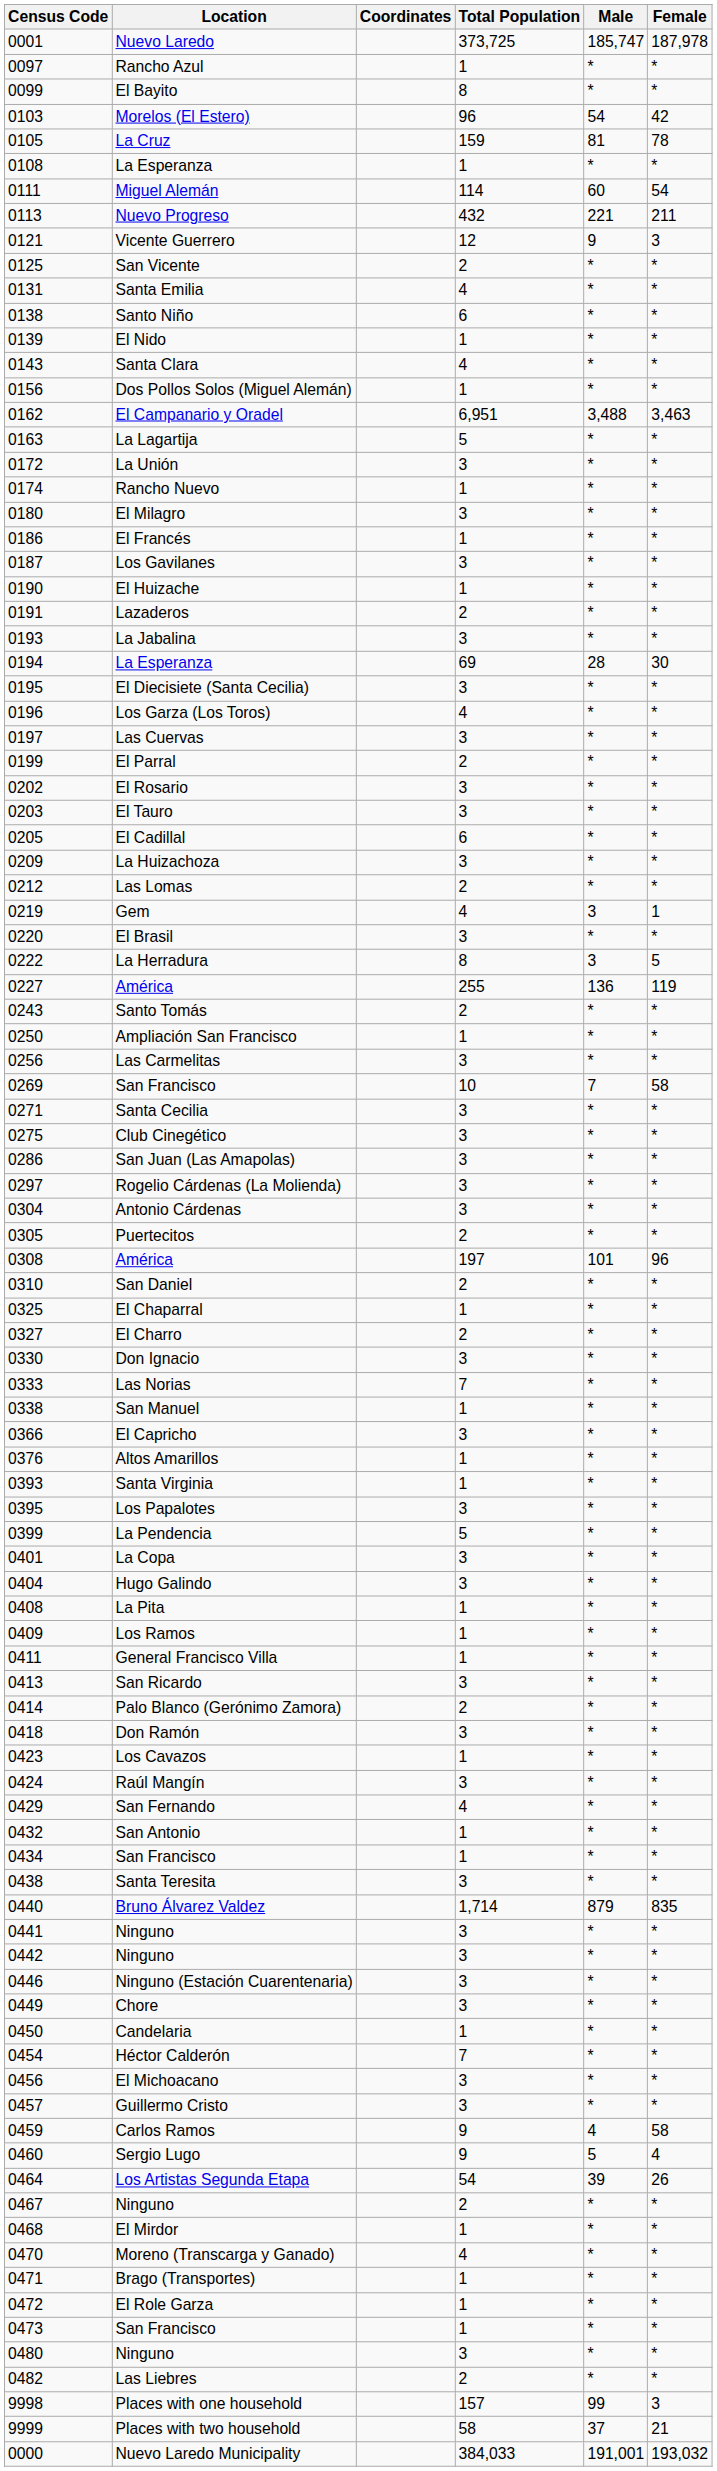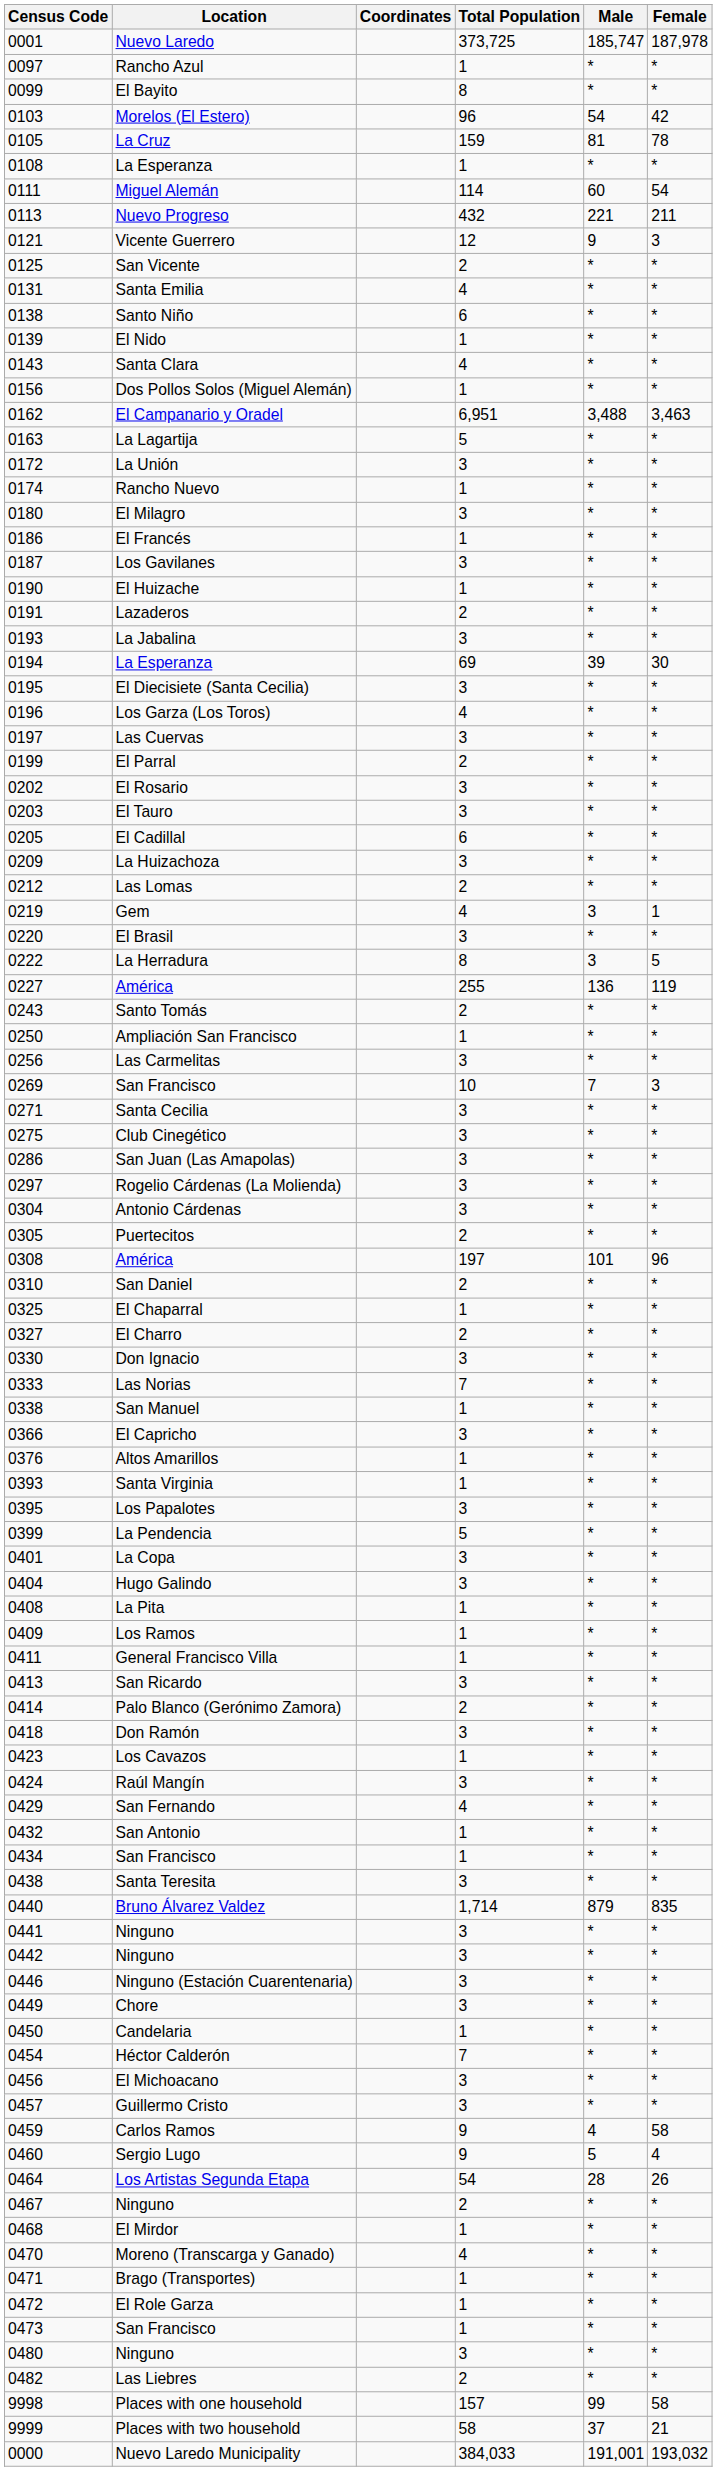0194 / La Esperanza | Male: 28 -> 39
0269 / San Francisco | Female: 58 -> 3
Los Artistas Segunda Etapa | Male: 39 -> 28
Places with one household | Female: 3 -> 58
